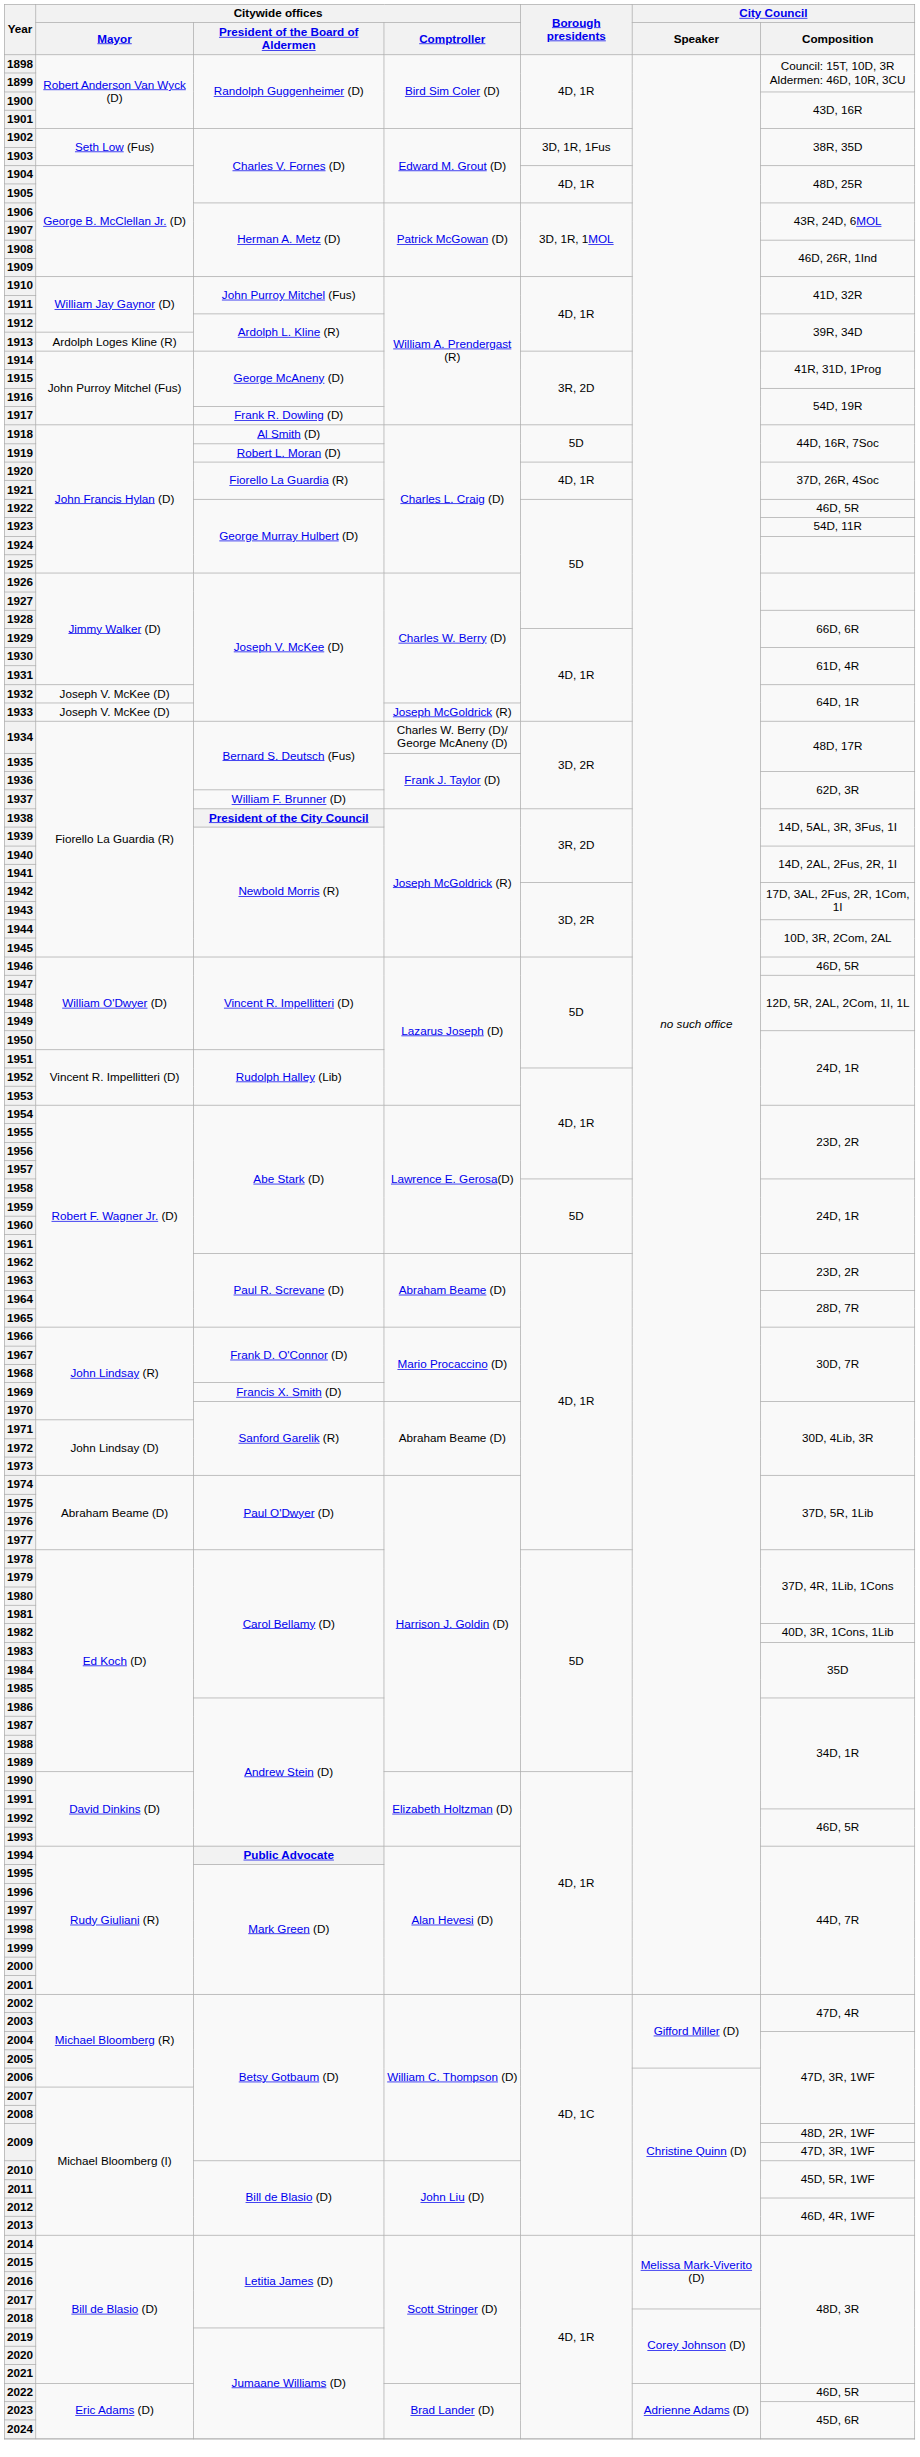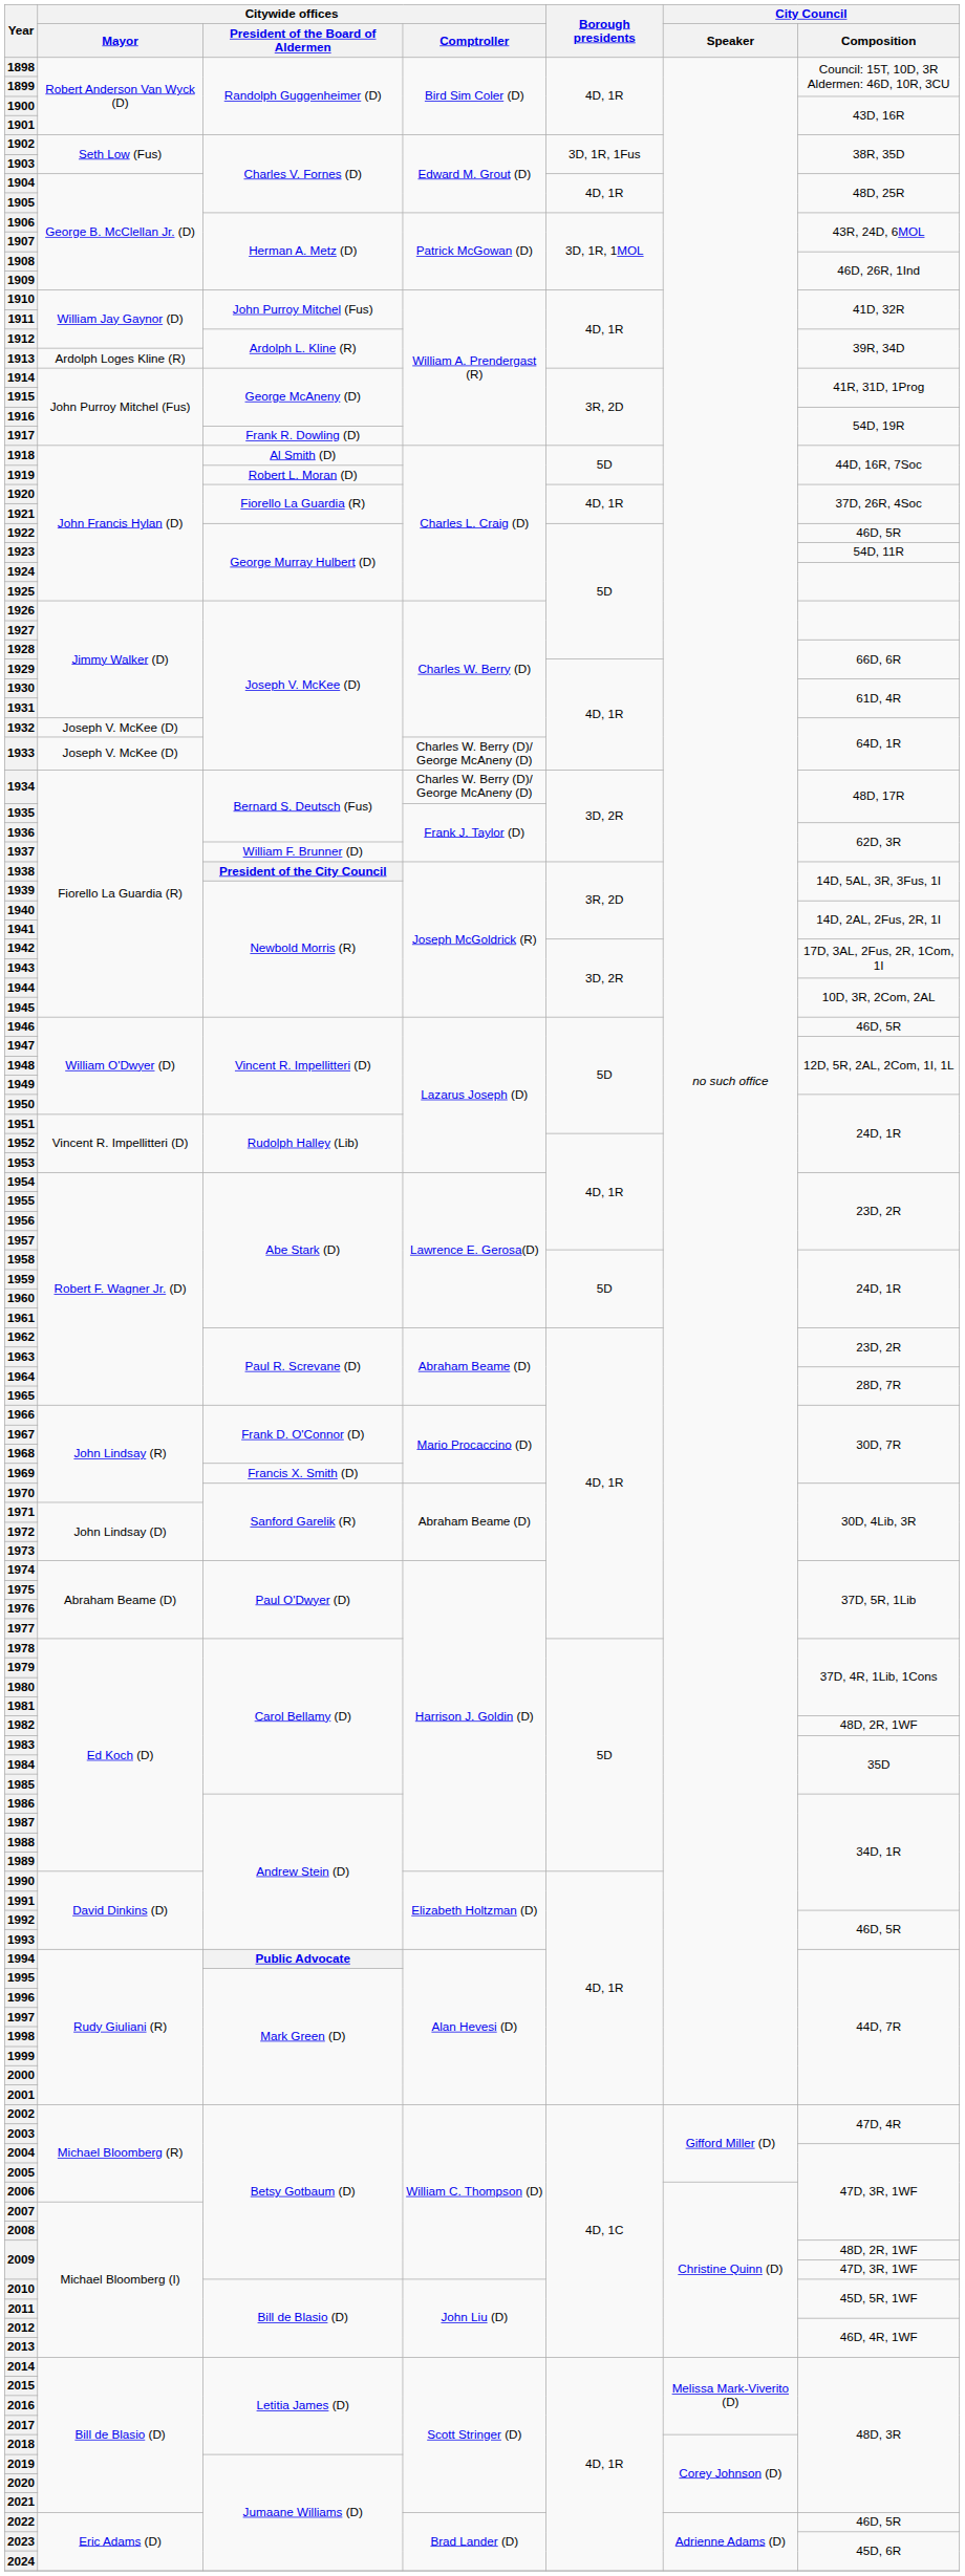1933 | Citywide offices / Comptroller: Joseph McGoldrick (R) -> Charles W. Berry (D)/ George McAneny (D)
1982 | City Council / Composition: 40D, 3R, 1Cons, 1Lib -> 48D, 2R, 1WF
